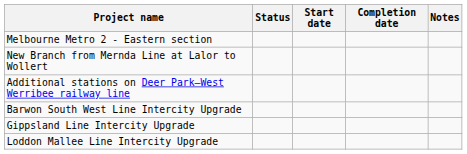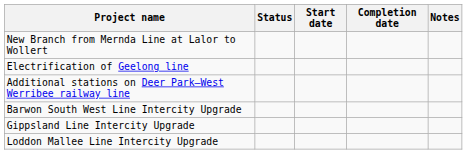- row: Melbourne Metro 2 - Eastern section
+ row: Electrification of Geelong line
